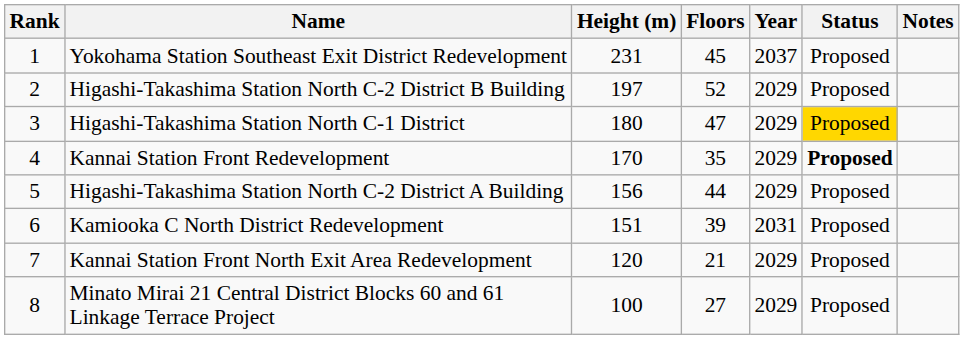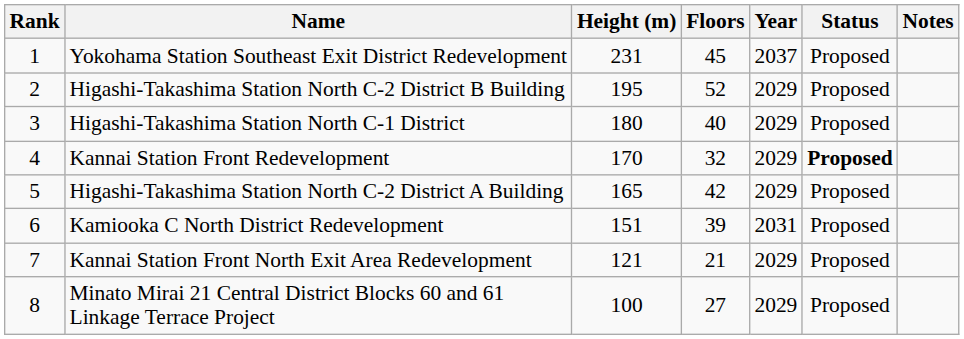Higashi-Takashima Station North C-2 District B Building | Height (m): 197 -> 195
Higashi-Takashima Station North C-1 District | Floors: 47 -> 40
Higashi-Takashima Station North C-1 District | Status: gold background -> no background
Kannai Station Front Redevelopment | Floors: 35 -> 32
Higashi-Takashima Station North C-2 District A Building | Height (m): 156 -> 165
Higashi-Takashima Station North C-2 District A Building | Floors: 44 -> 42
Kannai Station Front North Exit Area Redevelopment | Height (m): 120 -> 121
